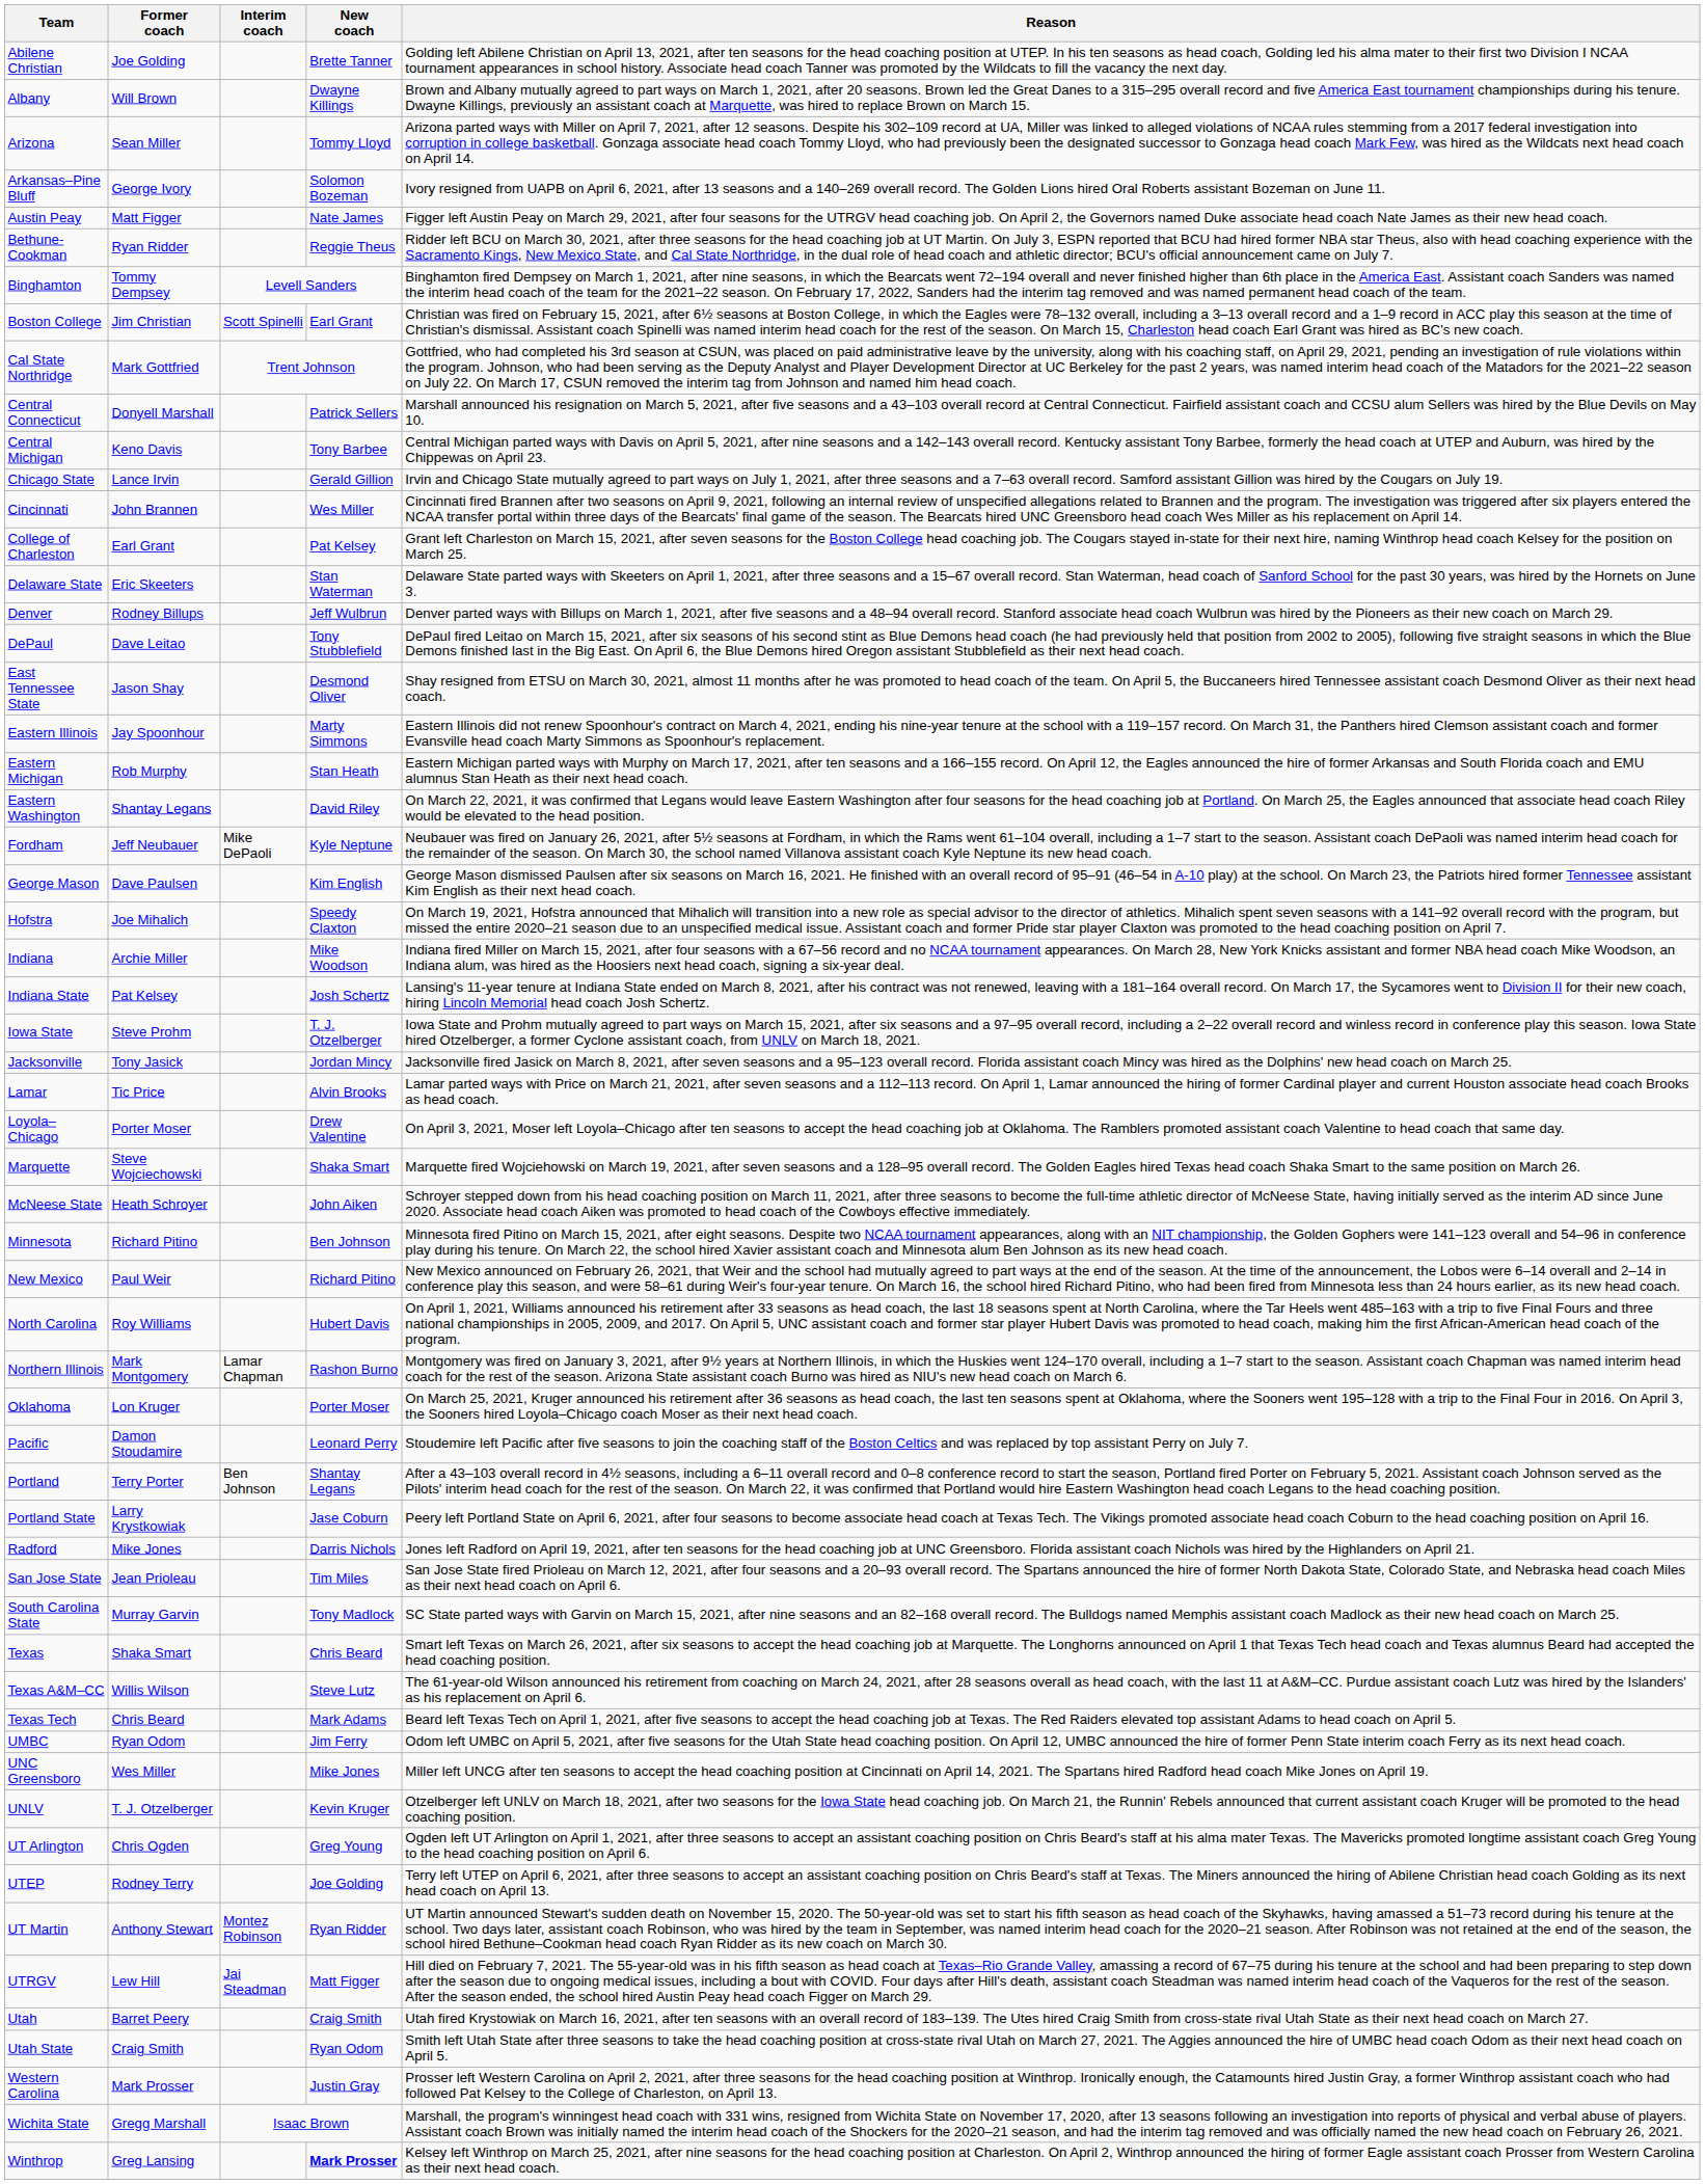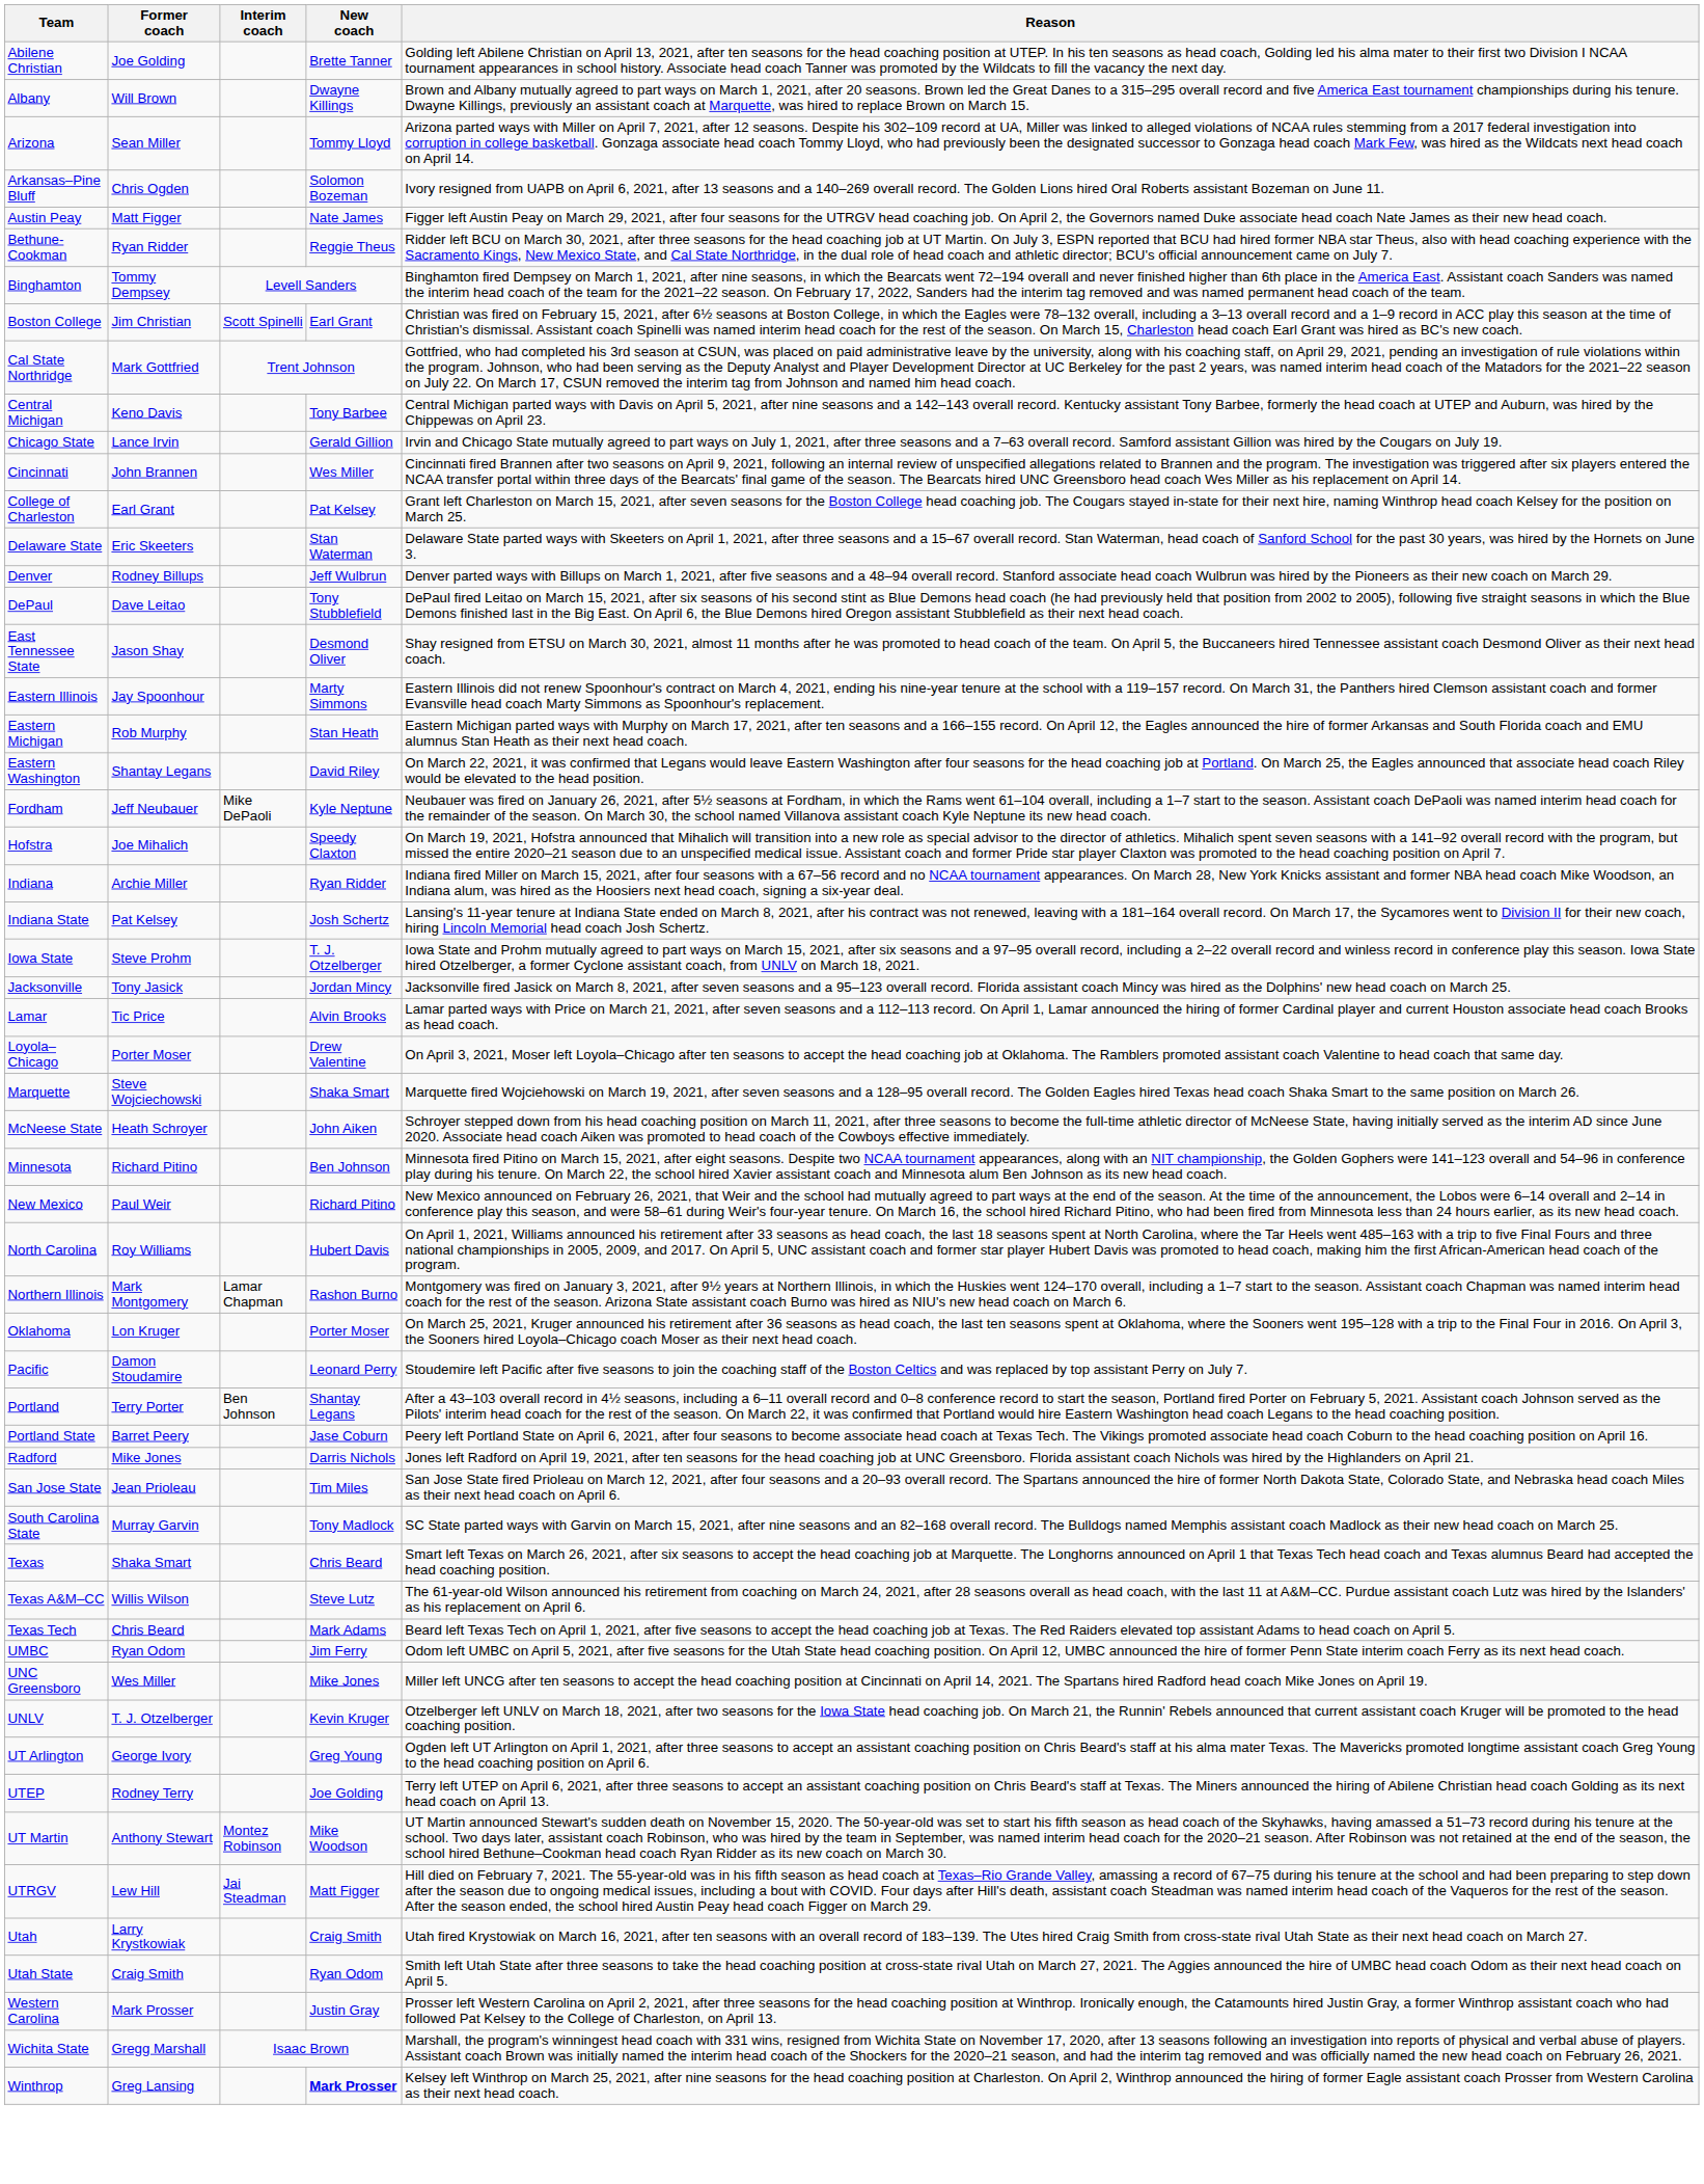Arkansas–Pine Bluff | Former coach: George Ivory -> Chris Ogden
- row: Central Connecticut | Donyell Marshall | Patrick Sellers | Marshall announced his resignation on March 5, 2021, after five seasons and a 43–103 overall record at Central Connecticut. Fairfield assistant coach and CCSU alum Sellers was hired by the Blue Devils on May 10.
- row: George Mason | Dave Paulsen | Kim English | George Mason dismissed Paulsen after six seasons on March 16, 2021. He finished with an overall record of 95–91 (46–54 in A-10 play) at the school. On March 23, the Patriots hired former Tennessee assistant Kim English as their next head coach.
Indiana | New coach: Mike Woodson -> Ryan Ridder
Portland State | Former coach: Larry Krystkowiak -> Barret Peery
UT Arlington | Former coach: Chris Ogden -> George Ivory
UT Martin | New coach: Ryan Ridder -> Mike Woodson
Utah | Former coach: Barret Peery -> Larry Krystkowiak
